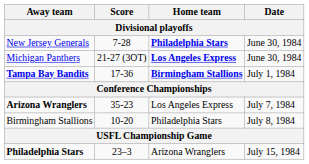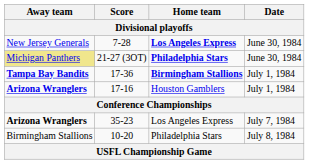7-28 | Home team: Philadelphia Stars -> Los Angeles Express
21-27 (3OT) | Away team: no background -> khaki background
21-27 (3OT) | Home team: Los Angeles Express -> Philadelphia Stars
+ row: Arizona Wranglers | 17-16 | Houston Gamblers | July 1, 1984
- row: Philadelphia Stars | 23–3 | Arizona Wranglers | July 15, 1984
